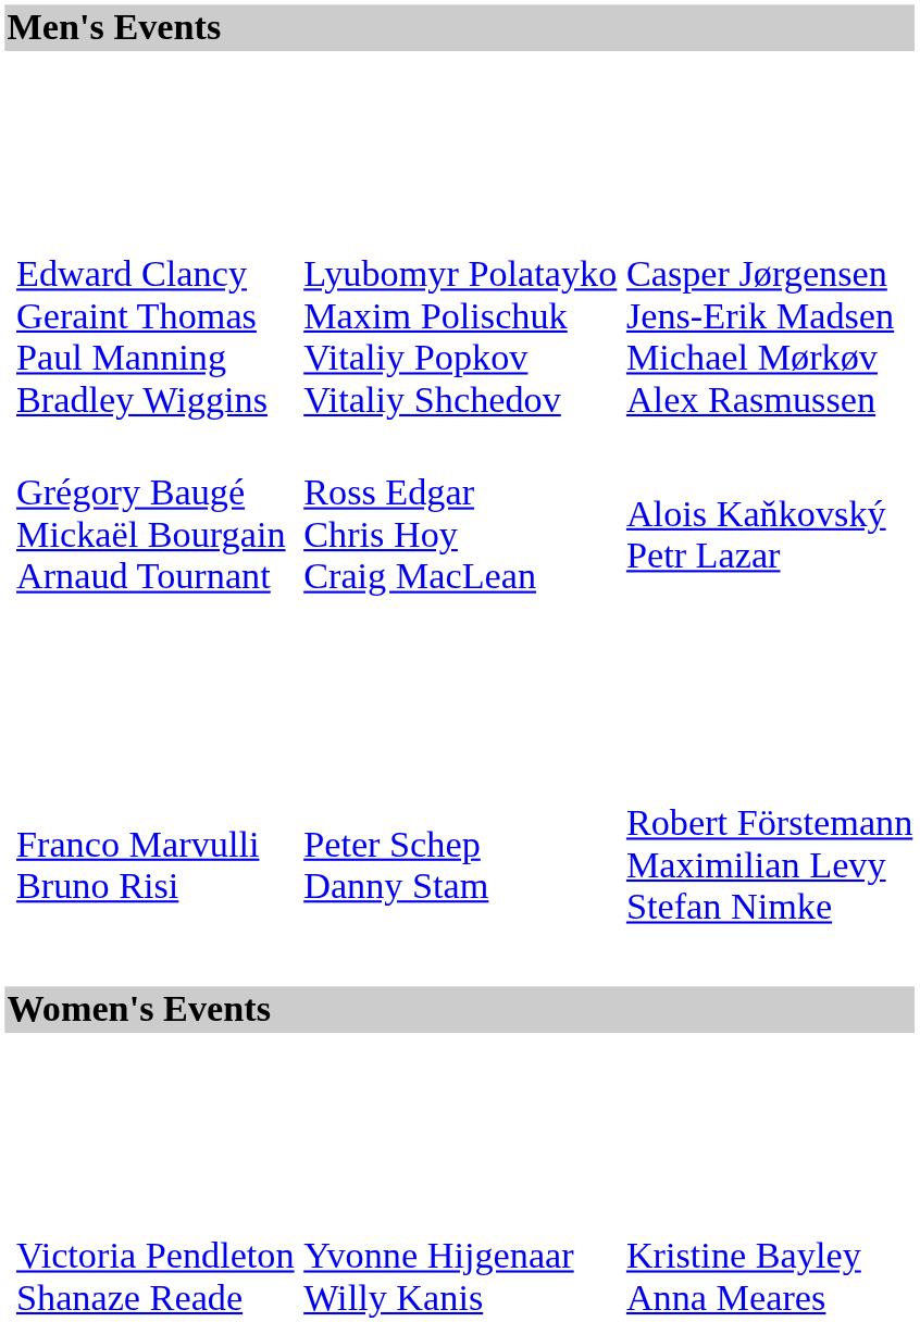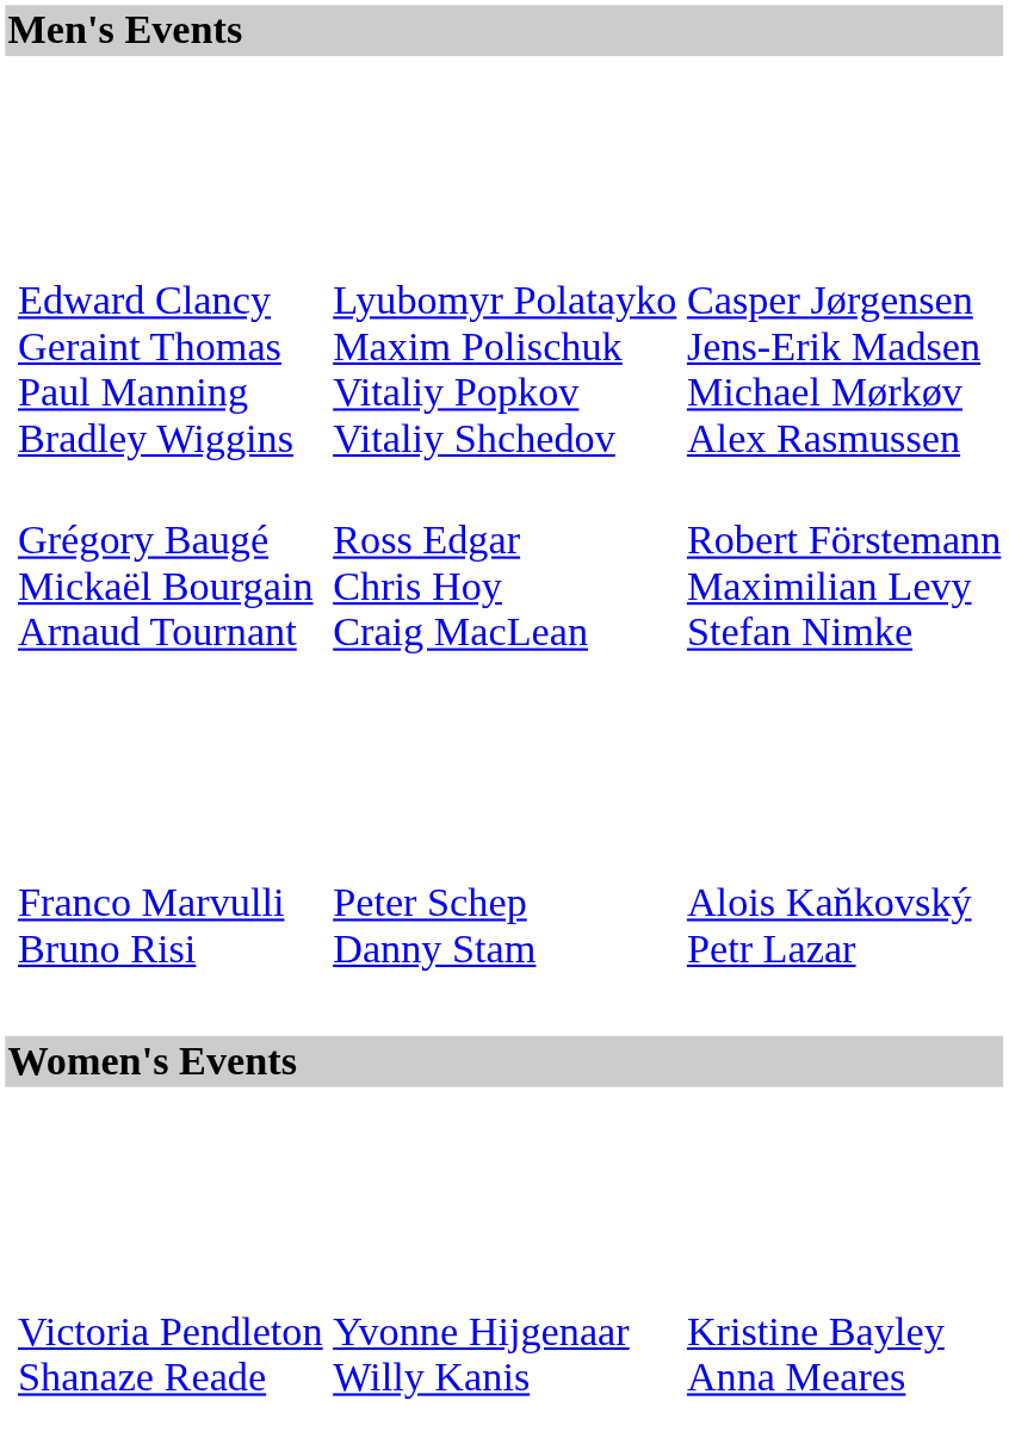Grégory Baugé Mickaël Bourgain Arnaud Tournant | column 4: Alois Kaňkovský Petr Lazar -> Robert Förstemann Maximilian Levy Stefan Nimke
Franco Marvulli Bruno Risi | column 4: Robert Förstemann Maximilian Levy Stefan Nimke -> Alois Kaňkovský Petr Lazar
